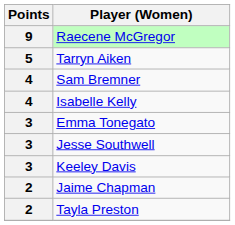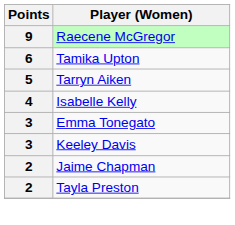+ row: 6 | Tamika Upton
- row: 4 | Sam Bremner
- row: 3 | Jesse Southwell
